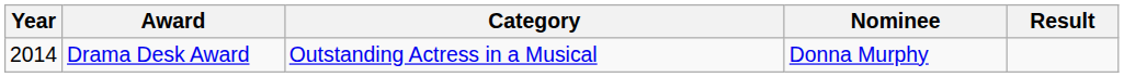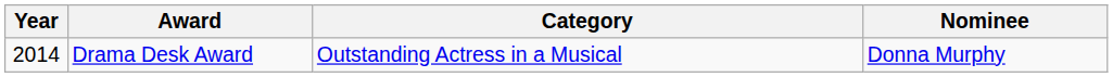- column: Result
